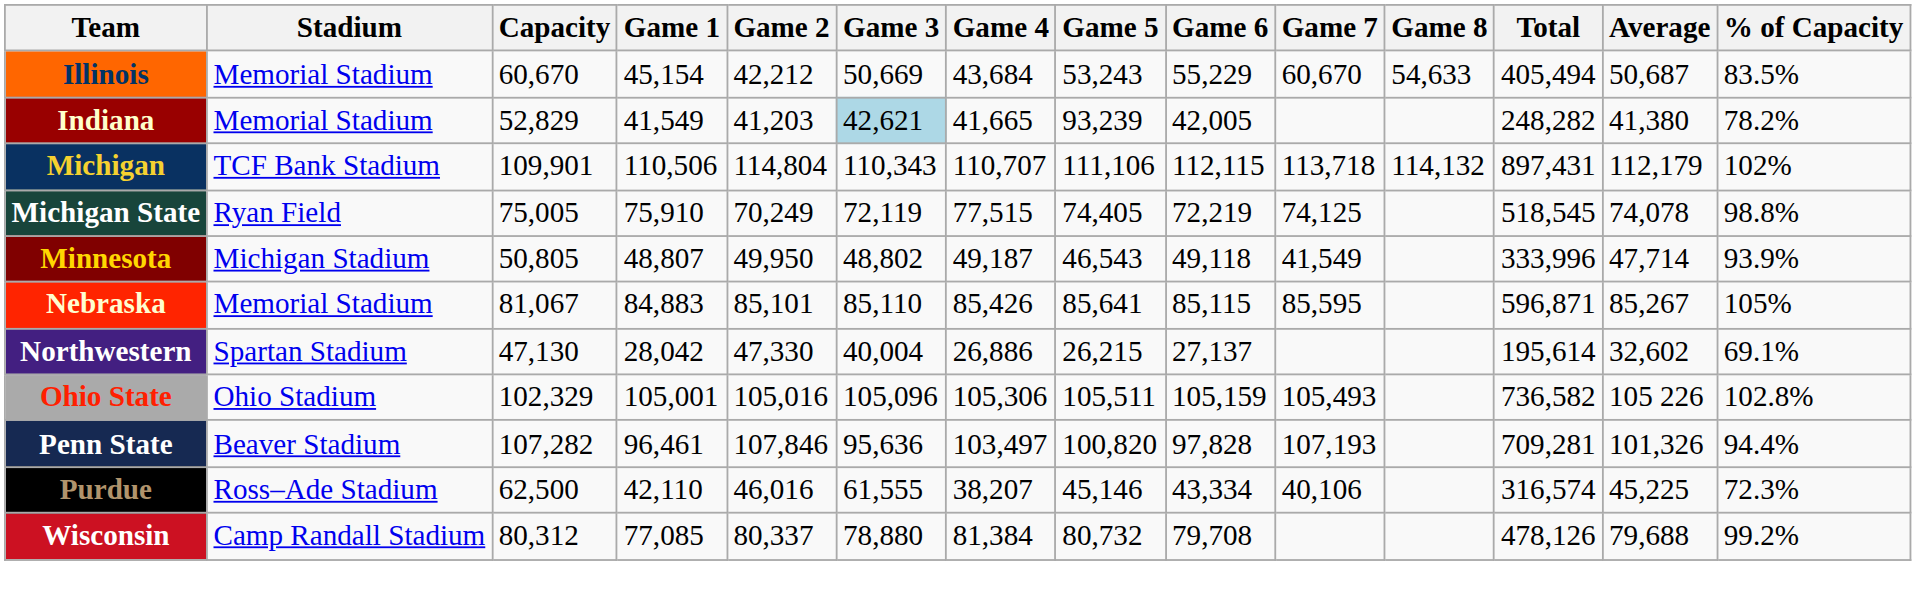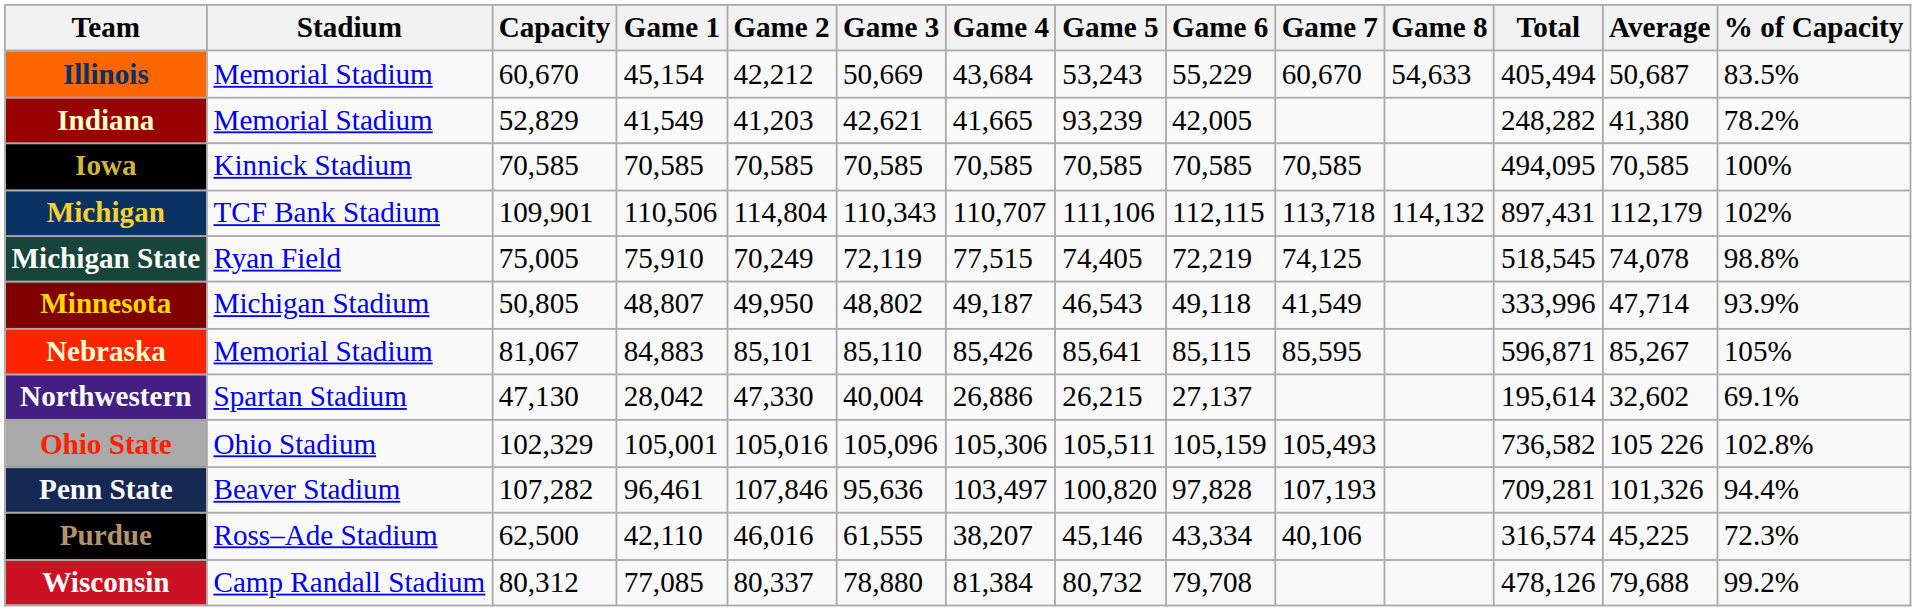Indiana | Game 3: lightblue background -> no background
+ row: Iowa | Kinnick Stadium | 70,585 | 70,585 | 70,585 | 70,585 | 70,585 | 70,585 | 70,585 | 70,585 | 494,095 | 70,585 | 100%
